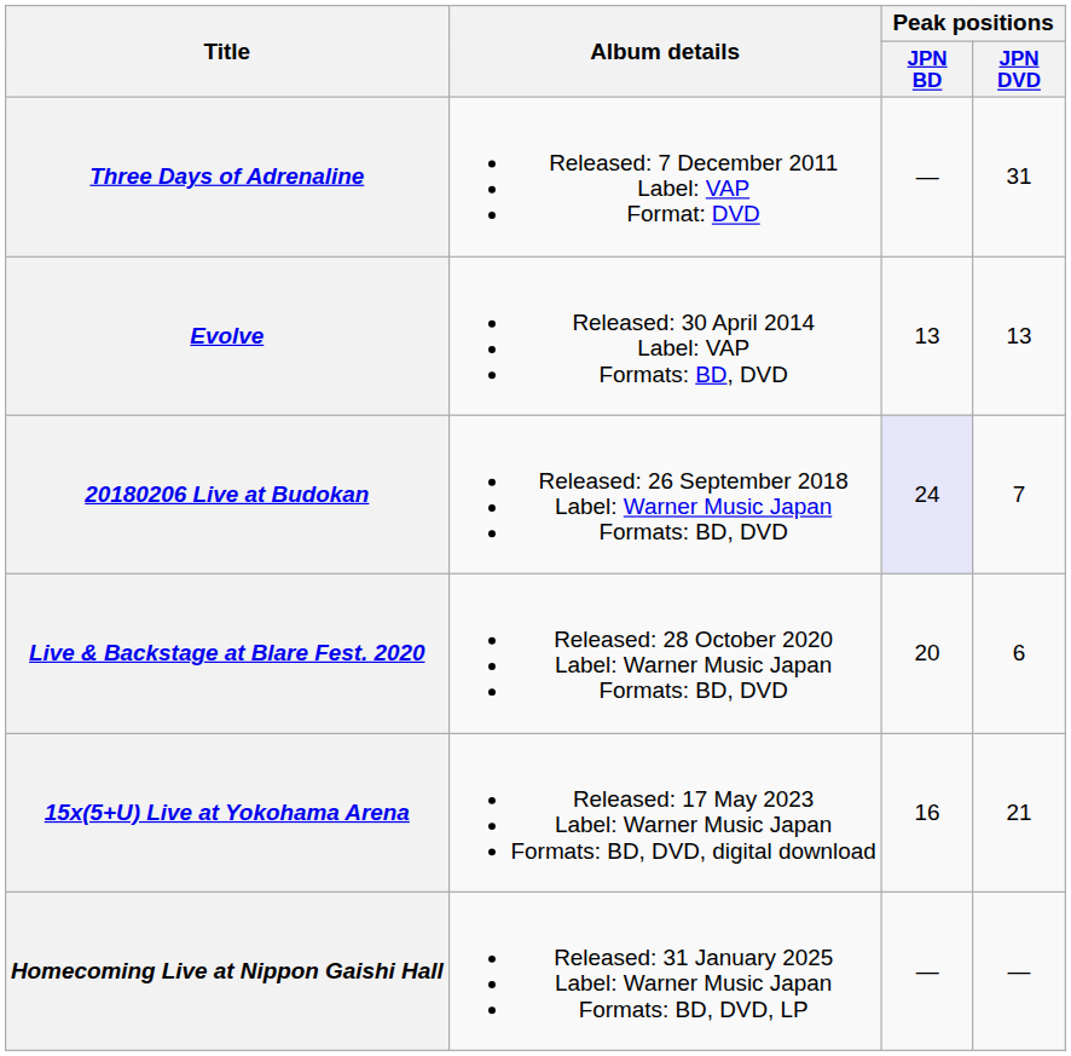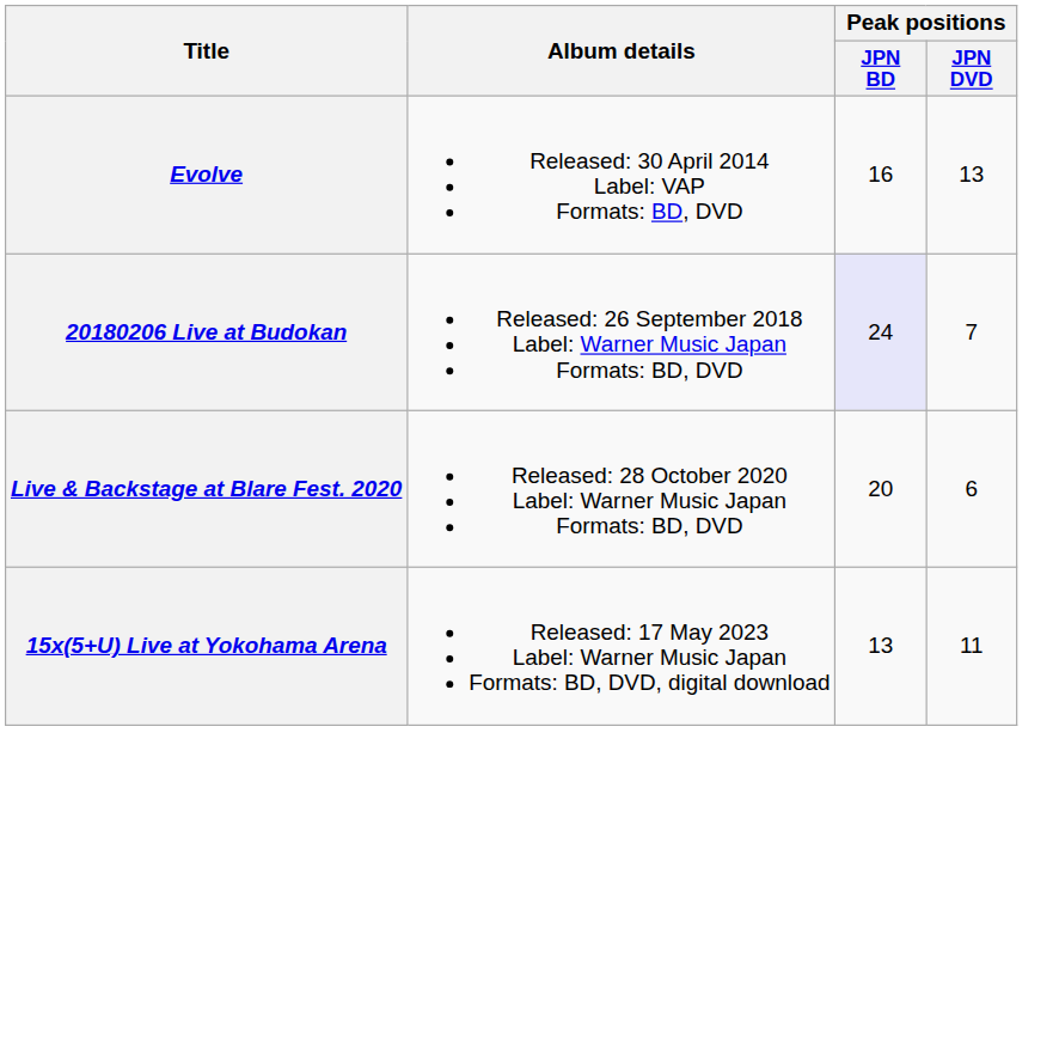- row: Three Days of Adrenaline | Released: 7 December 2011 Label: VAP Format: DVD | — | 31
Evolve | Peak positions / JPN BD: 13 -> 16
15x(5+U) Live at Yokohama Arena | Peak positions / JPN BD: 16 -> 13
15x(5+U) Live at Yokohama Arena | Peak positions / JPN DVD: 21 -> 11
- row: Homecoming Live at Nippon Gaishi Hall | Released: 31 January 2025 Label: Warner Music Japan Formats: BD, DVD, LP | — | —
